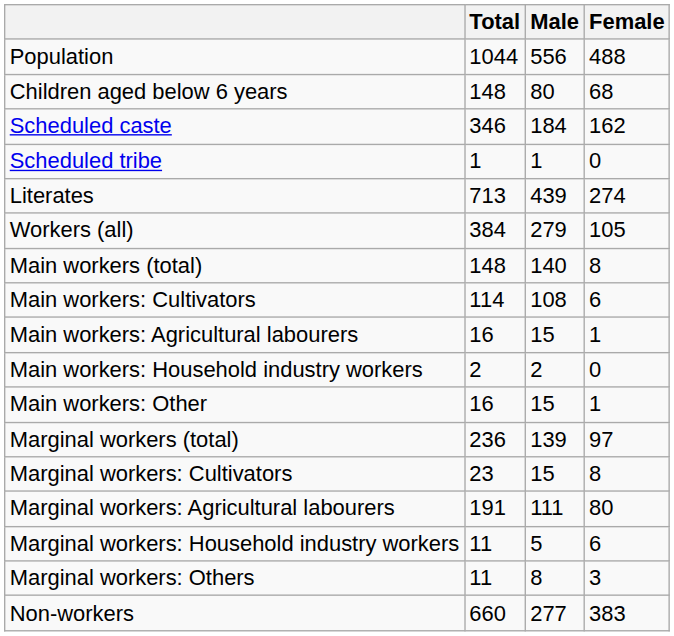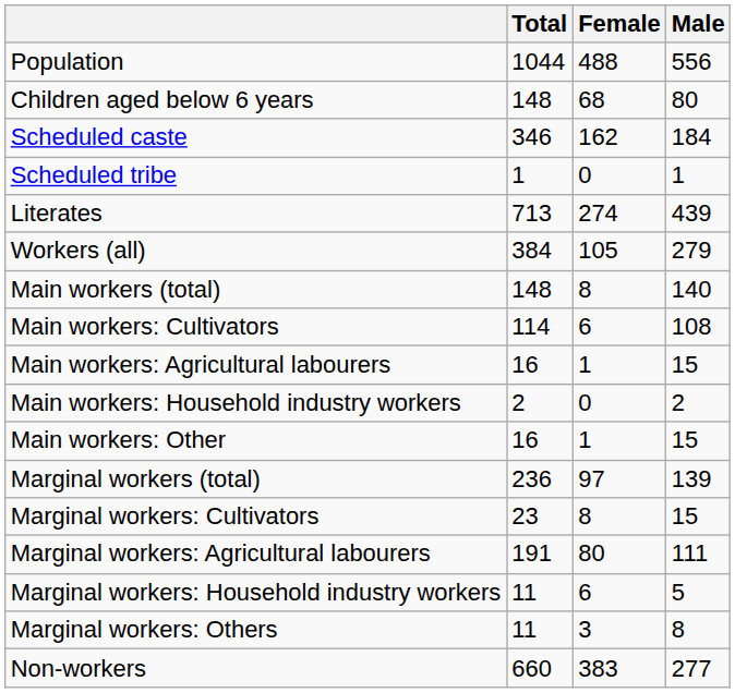columns swapped: Male <-> Female
